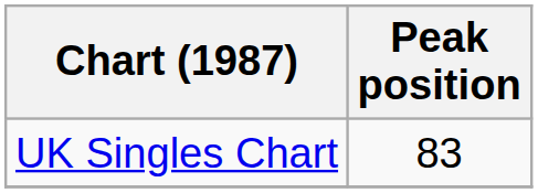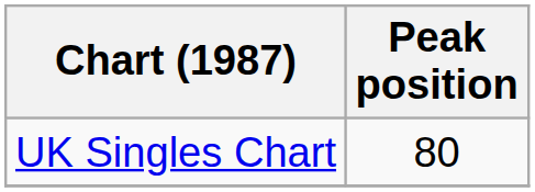UK Singles Chart | Peak position: 83 -> 80
